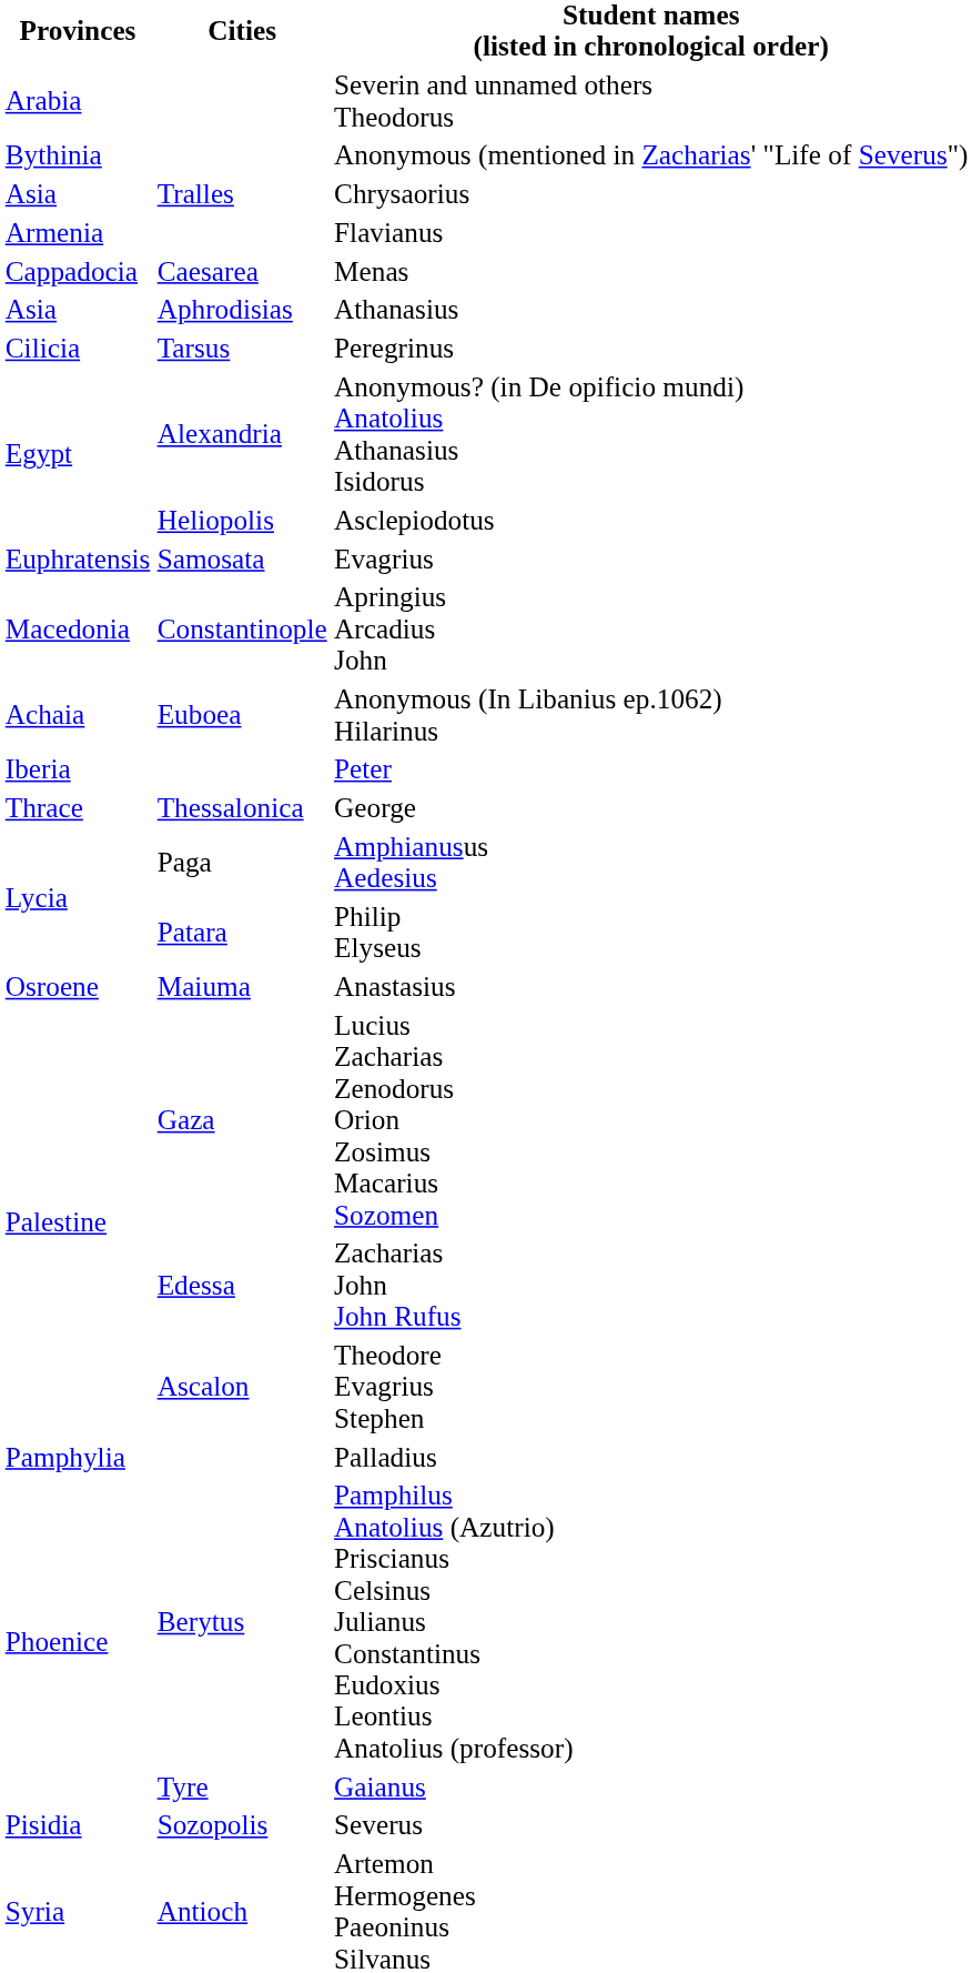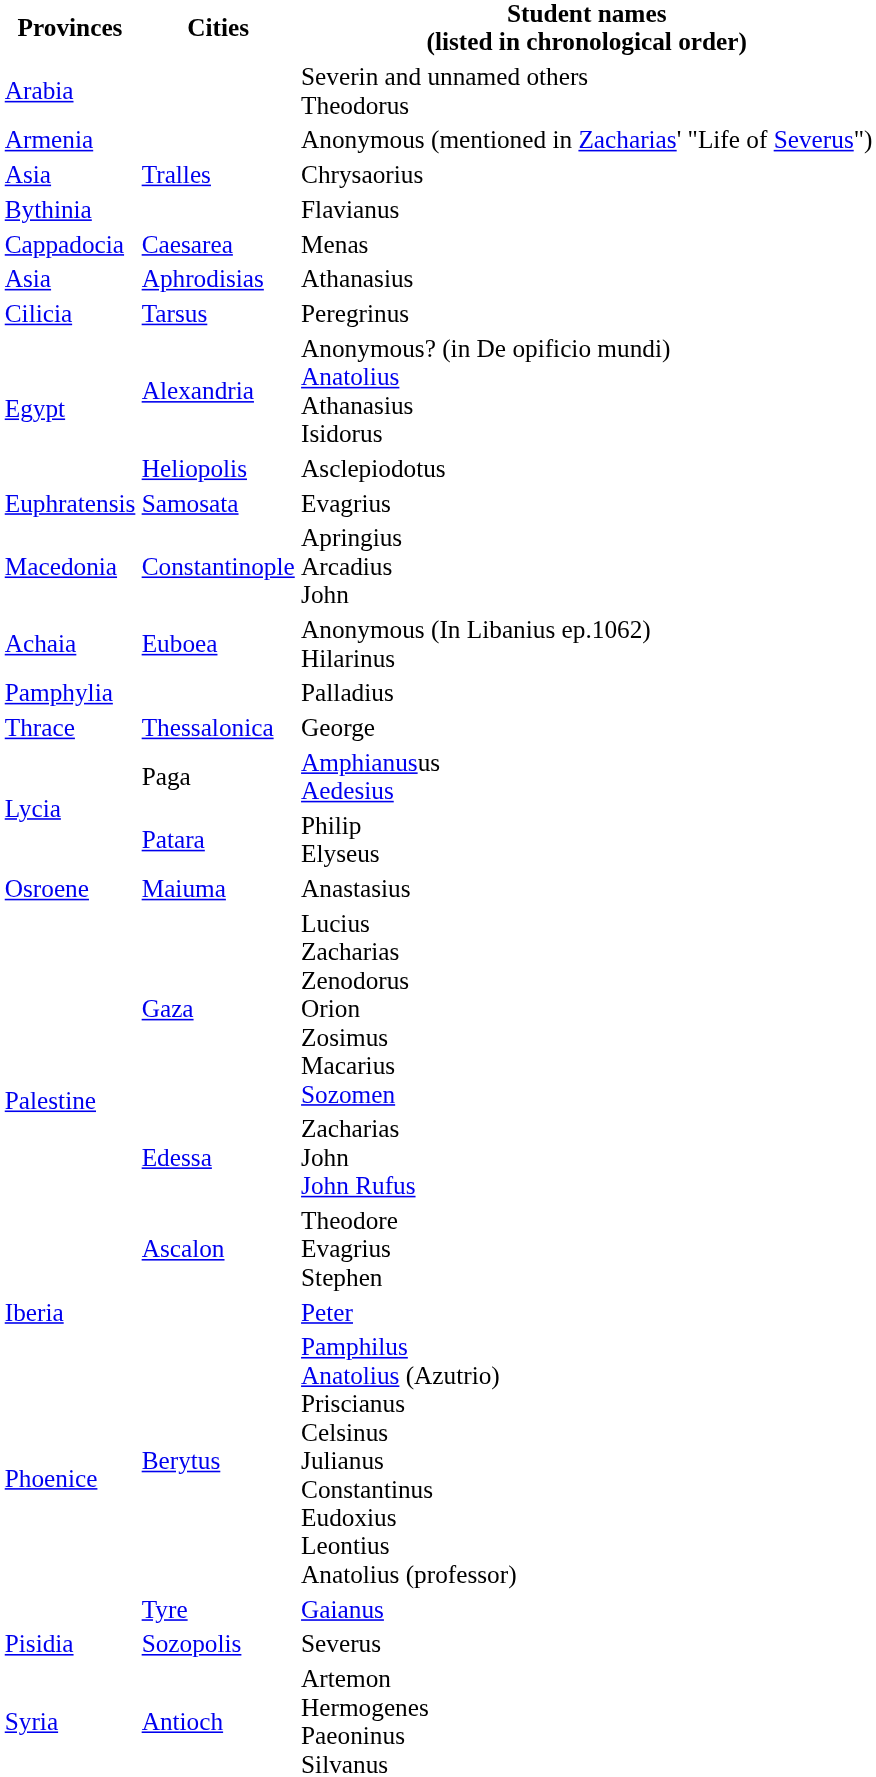Anonymous (mentioned in Zacharias' "Life of Severus") | Provinces: Bythinia -> Armenia
Flavianus | Provinces: Armenia -> Bythinia
rows swapped: Peter <-> Palladius
